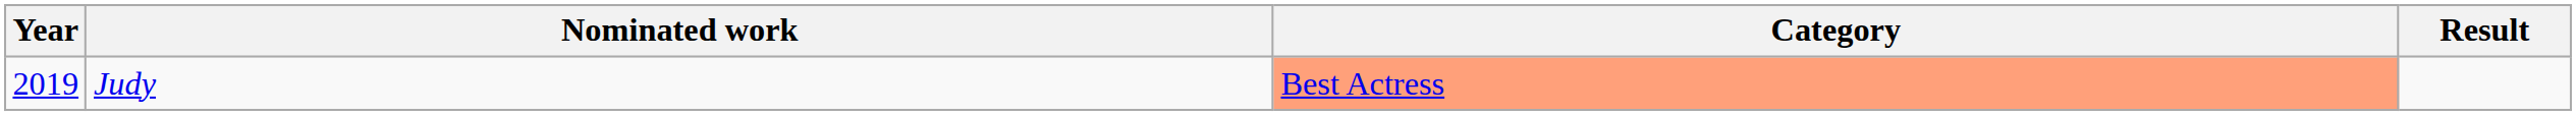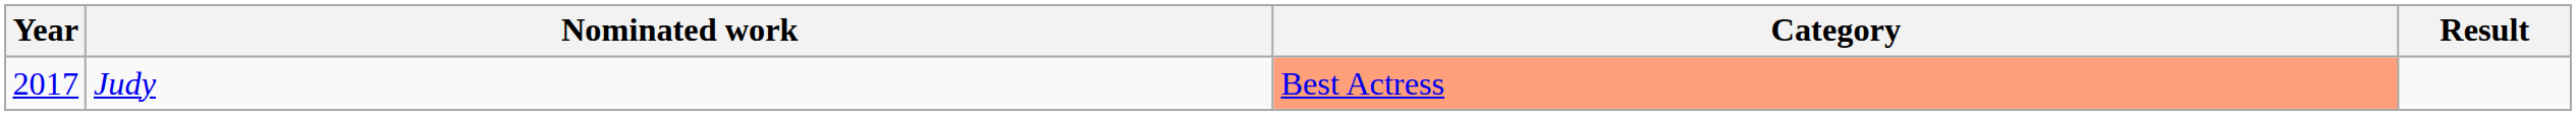Judy | Year: 2019 -> 2017
